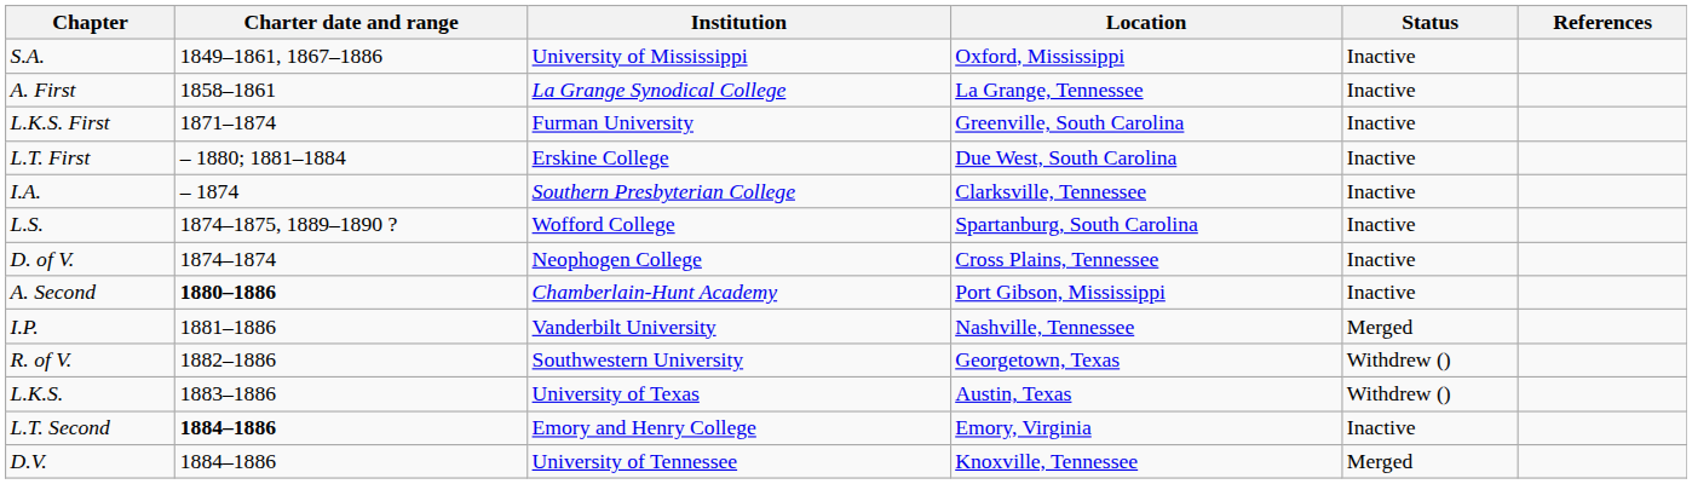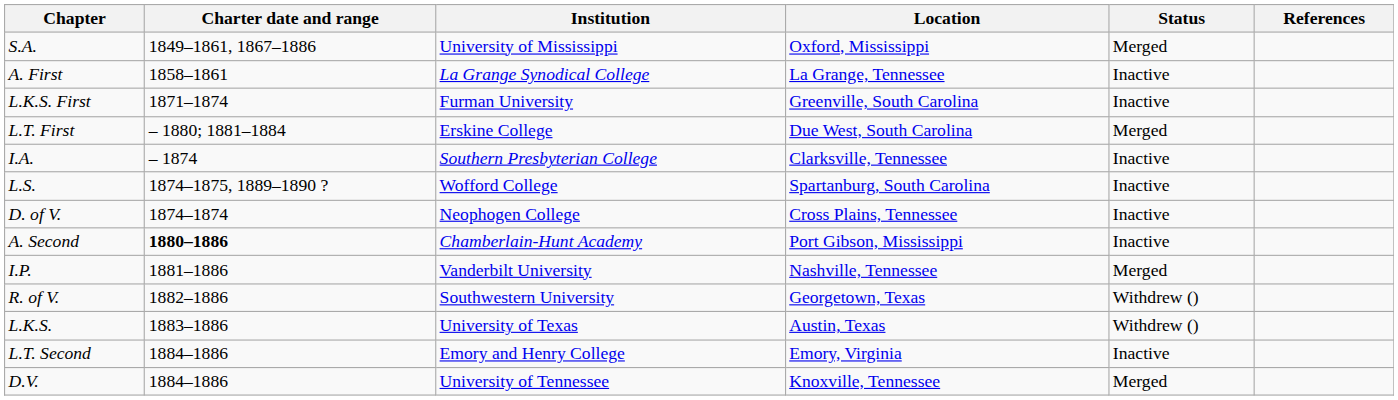S.A. | Status: Inactive -> Merged
L.T. First | Status: Inactive -> Merged
L.T. Second | Charter date and range: bold -> normal
